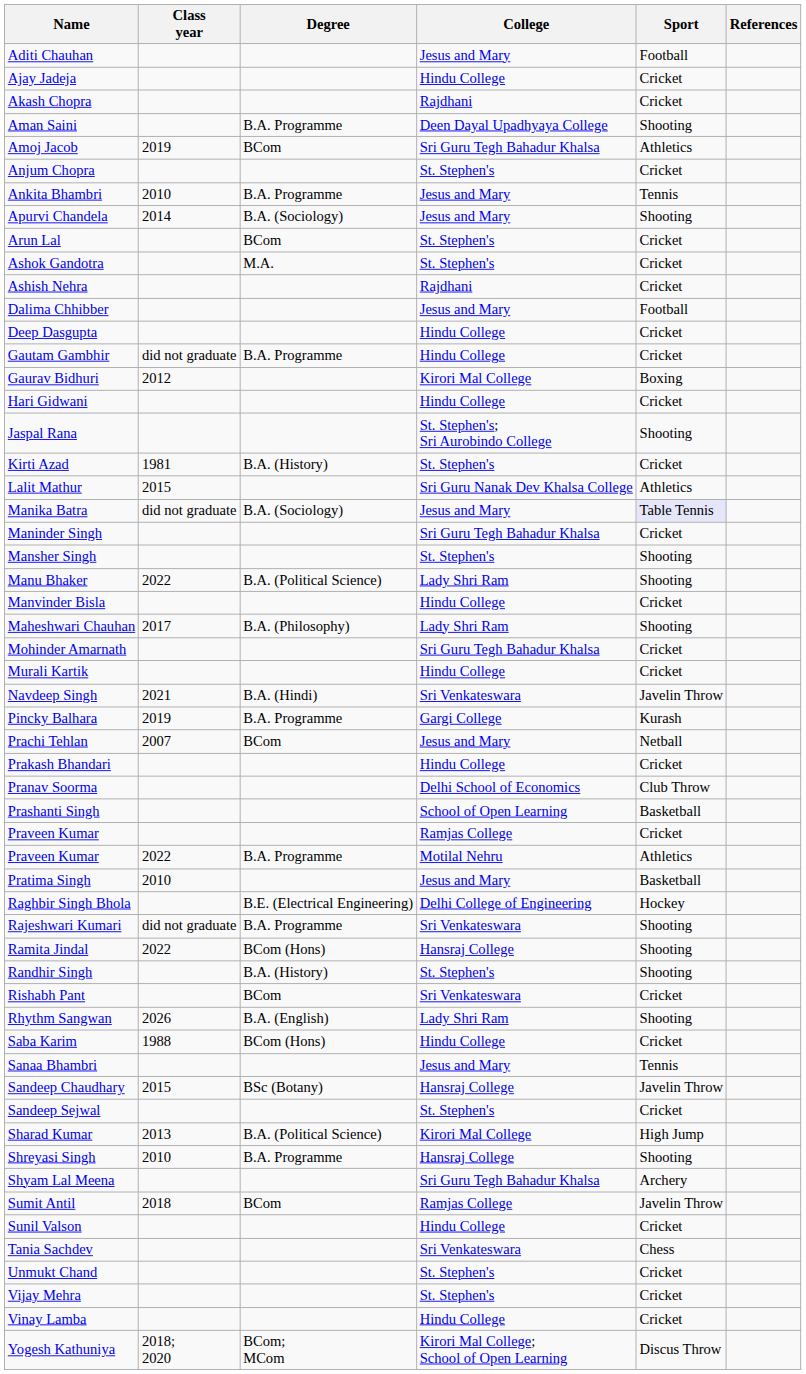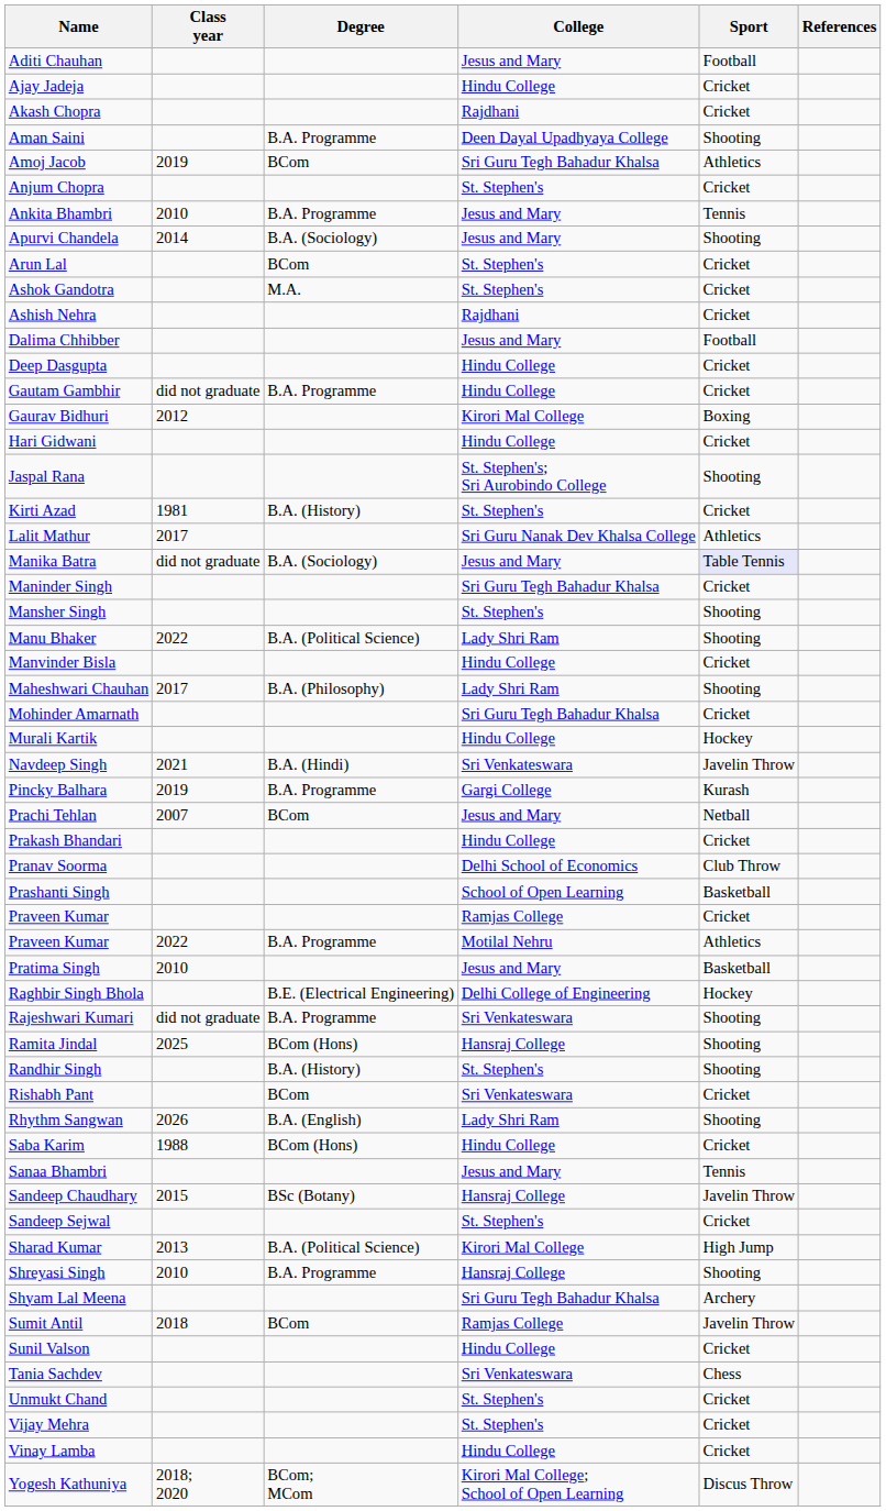Lalit Mathur | Class year: 2015 -> 2017
Murali Kartik | Sport: Cricket -> Hockey
Ramita Jindal | Class year: 2022 -> 2025
